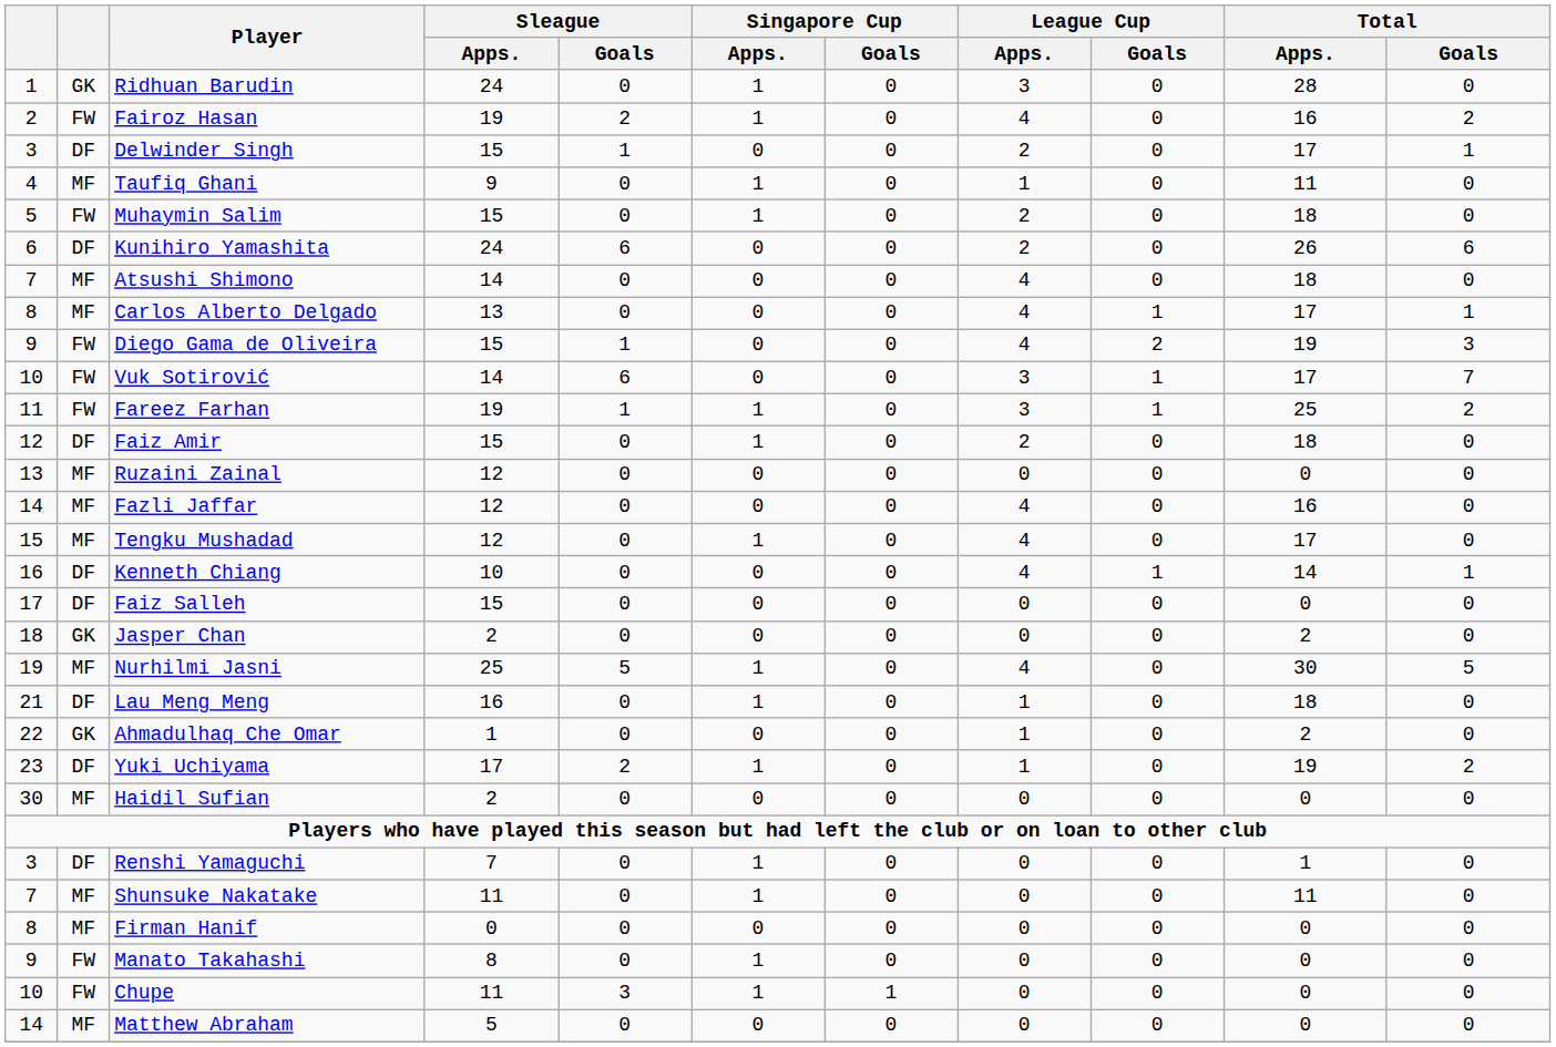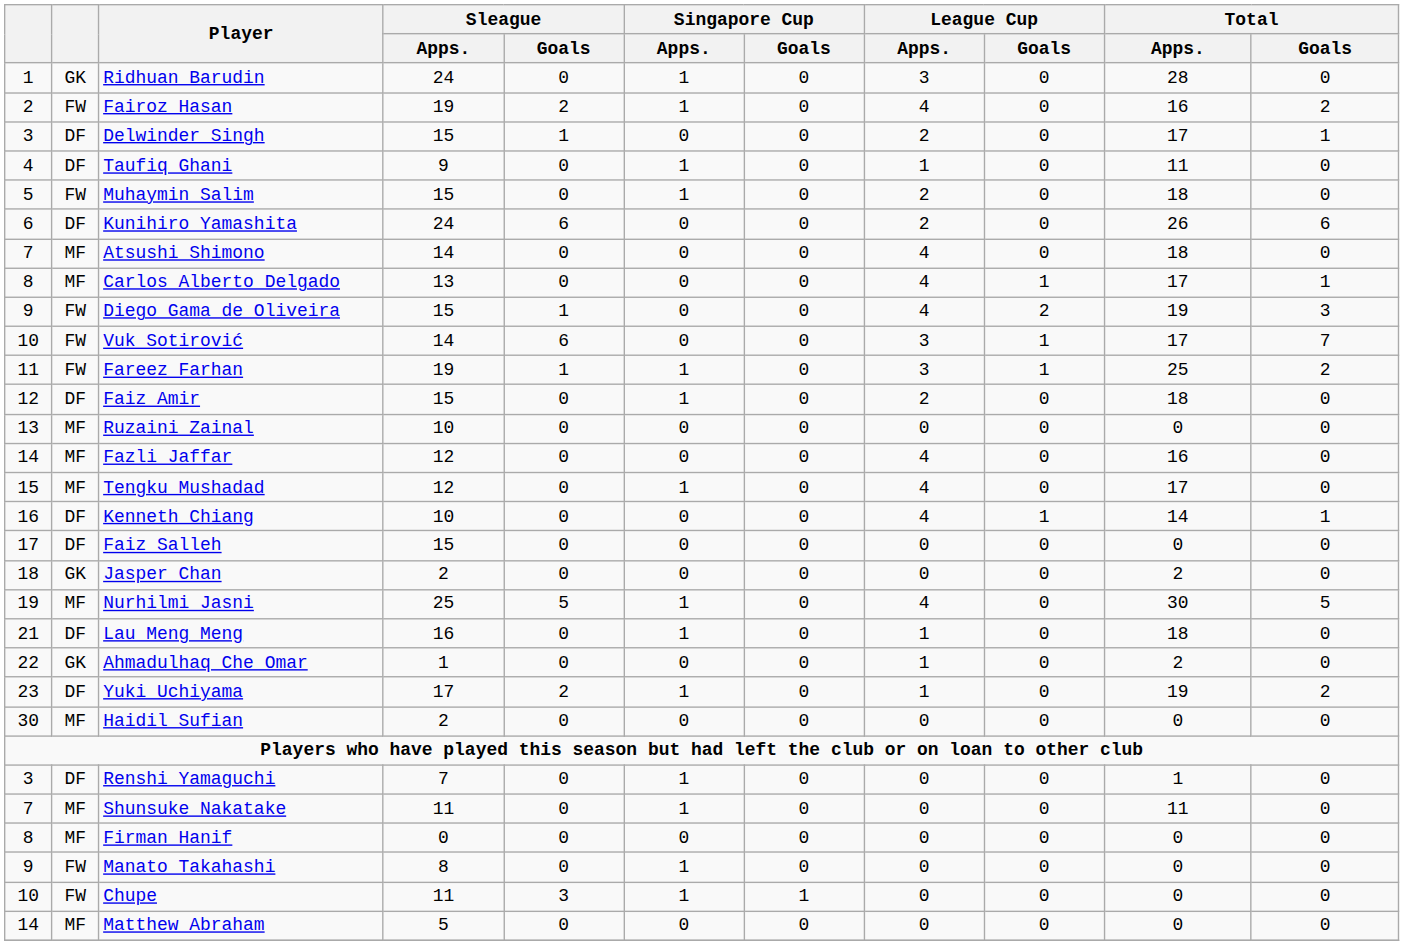Taufiq Ghani | column 2: MF -> DF
Ruzaini Zainal | Sleague / Apps.: 12 -> 10
